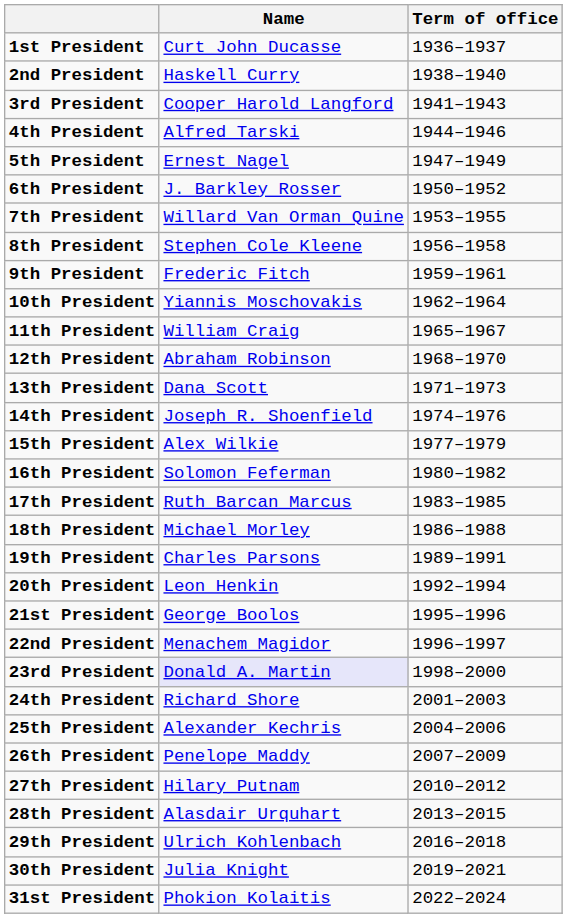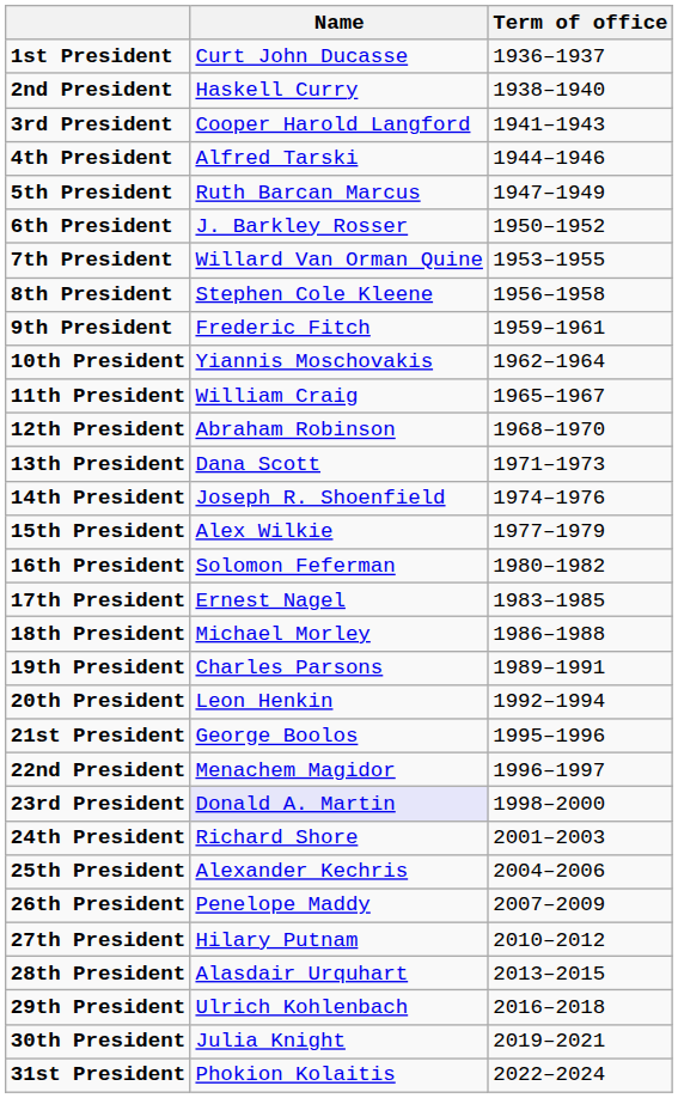5th President | Name: Ernest Nagel -> Ruth Barcan Marcus
17th President | Name: Ruth Barcan Marcus -> Ernest Nagel
